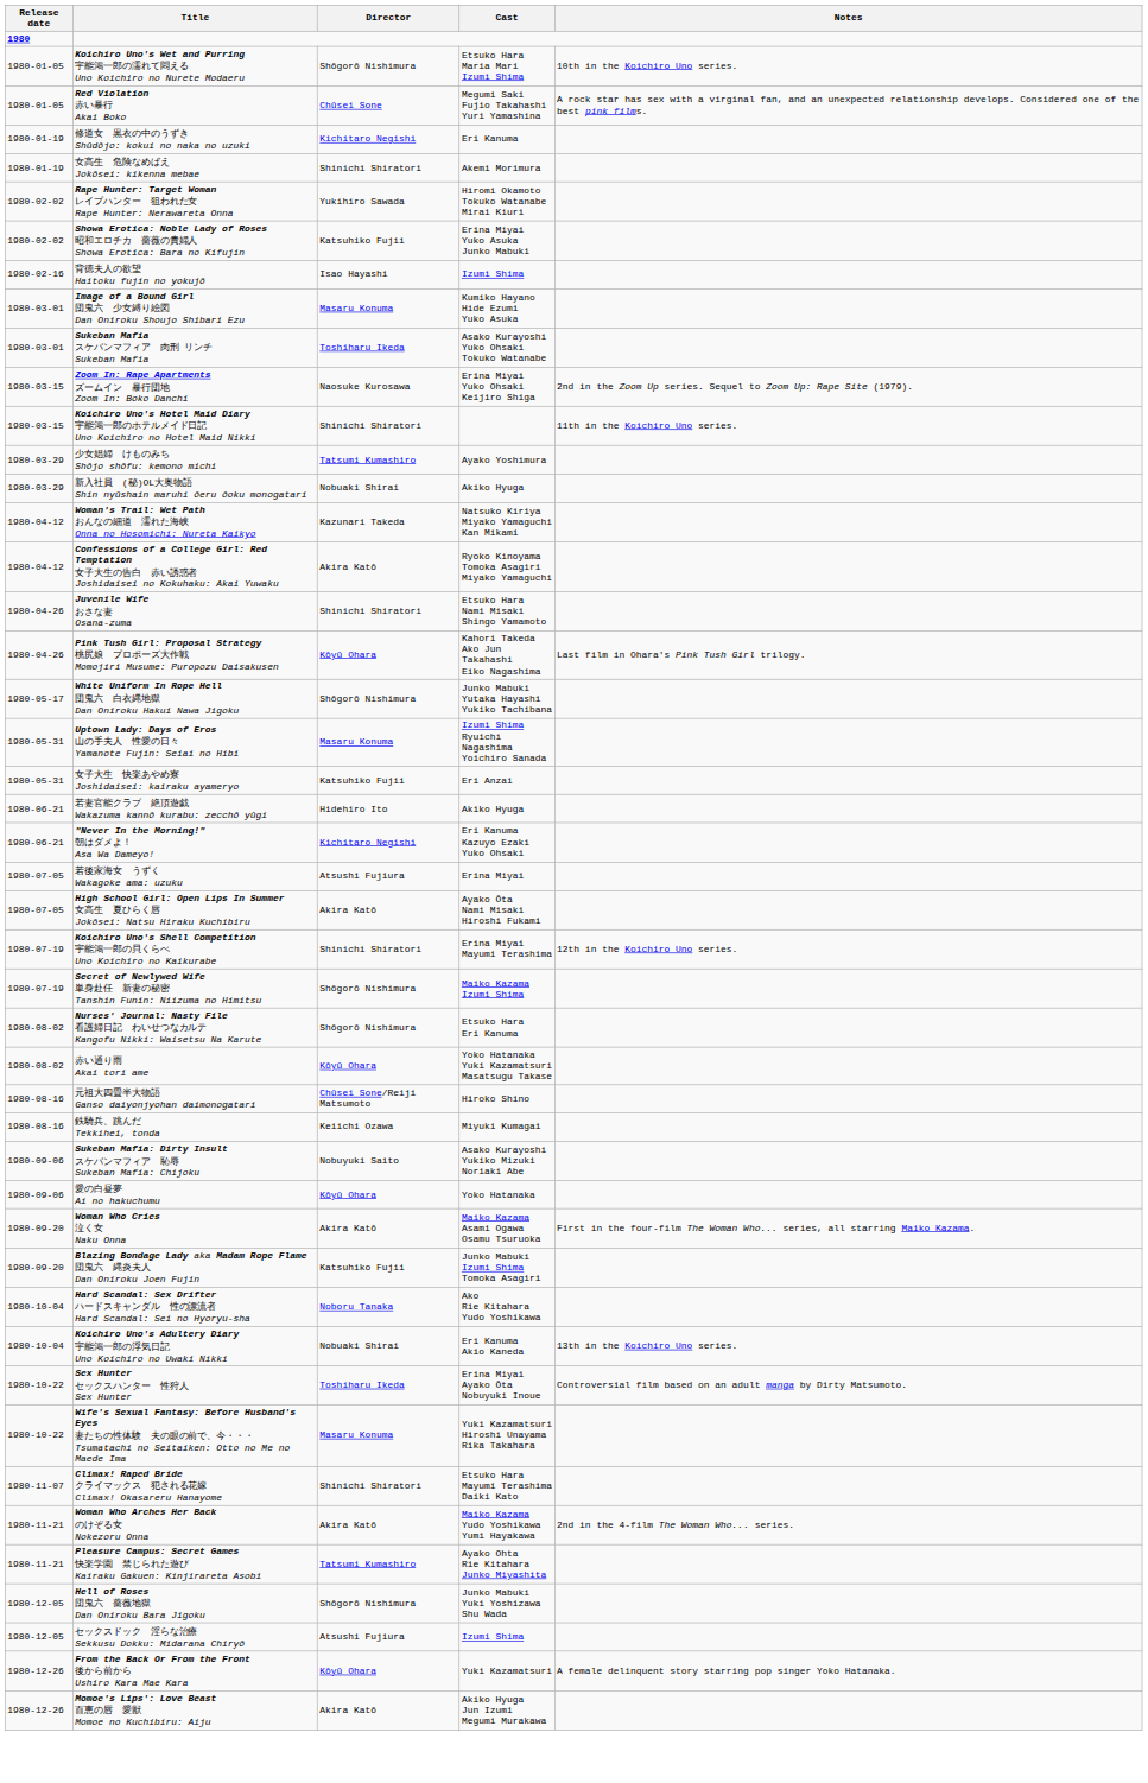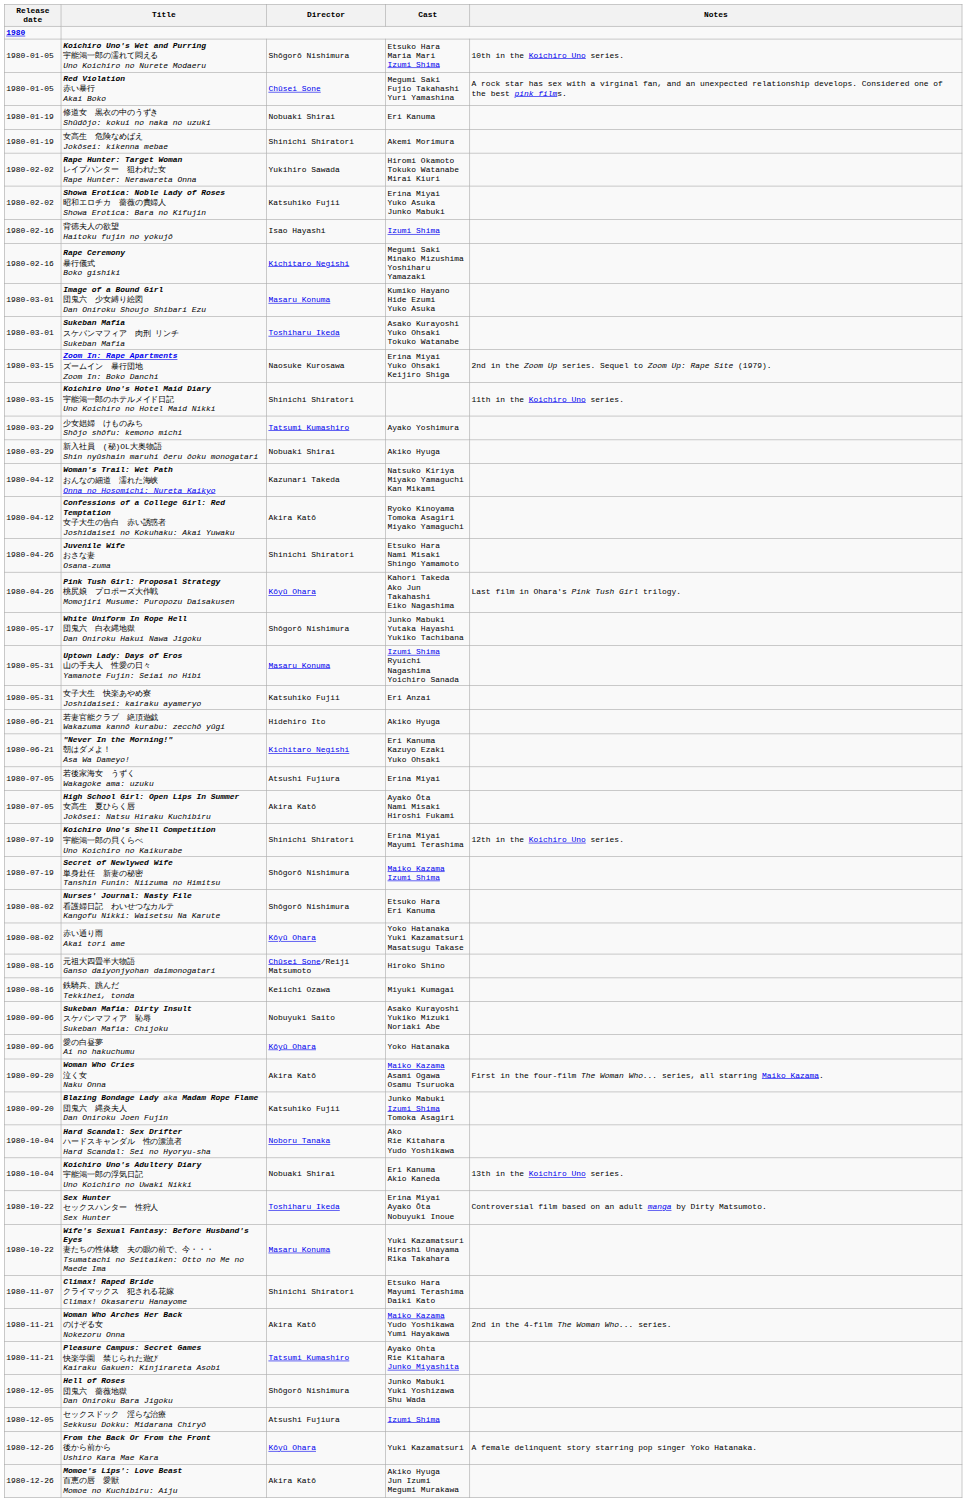修道女 黒衣の中のうずき Shūdōjo: kokui no naka no uzuki | Director: Kichitaro Negishi -> Nobuaki Shirai
+ row: 1980-02-16 | Rape Ceremony 暴行儀式 Boko gishiki | Kichitaro Negishi | Megumi Saki Minako Mizushima Yoshiharu Yamazaki
